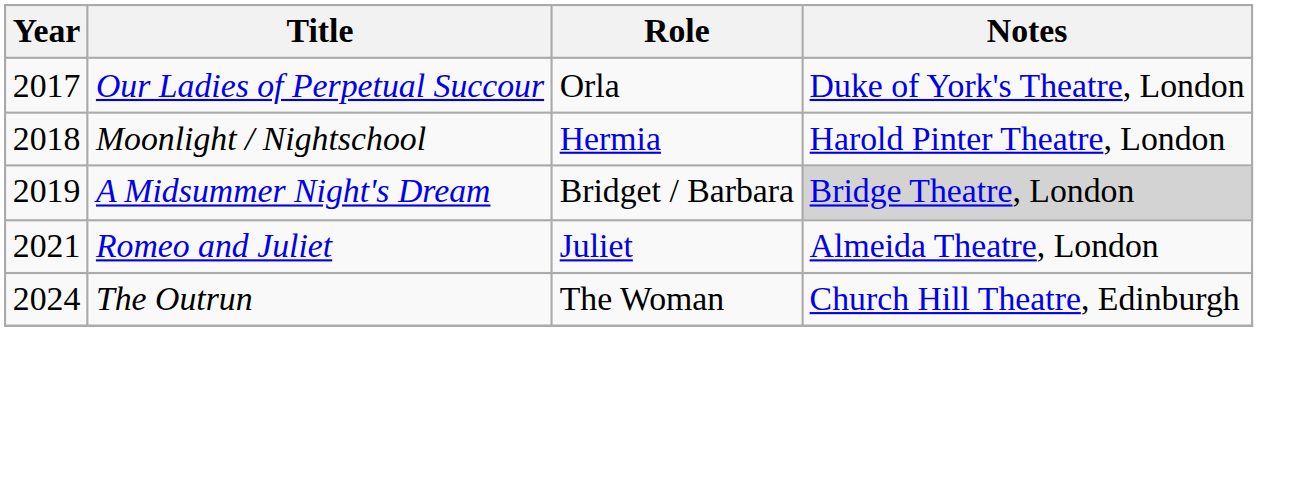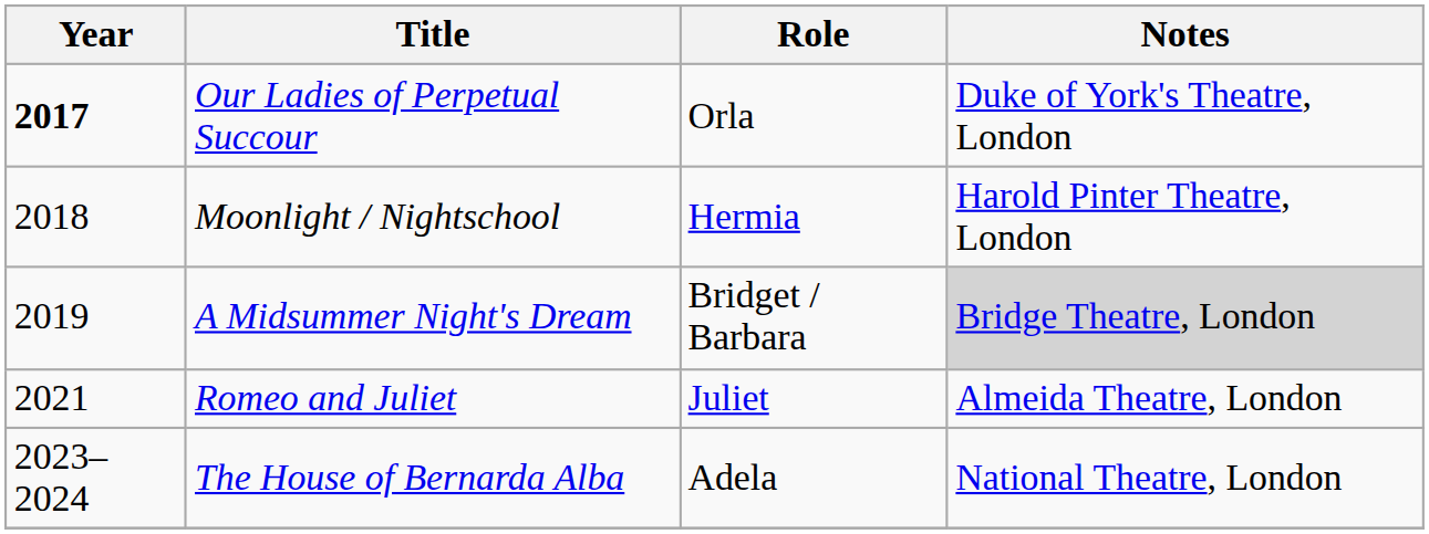Our Ladies of Perpetual Succour | Year: normal -> bold
+ row: 2023–2024 | The House of Bernarda Alba | Adela | National Theatre, London
- row: 2024 | The Outrun | The Woman | Church Hill Theatre, Edinburgh
